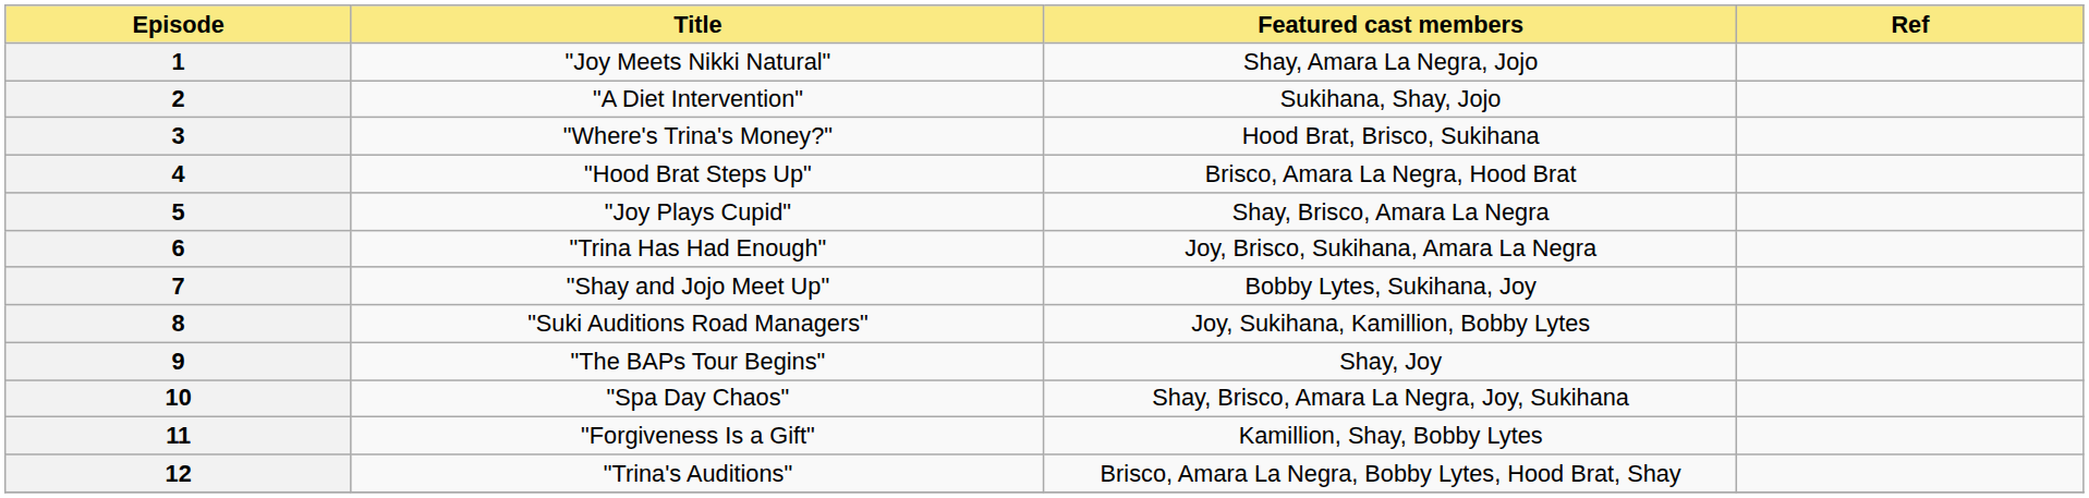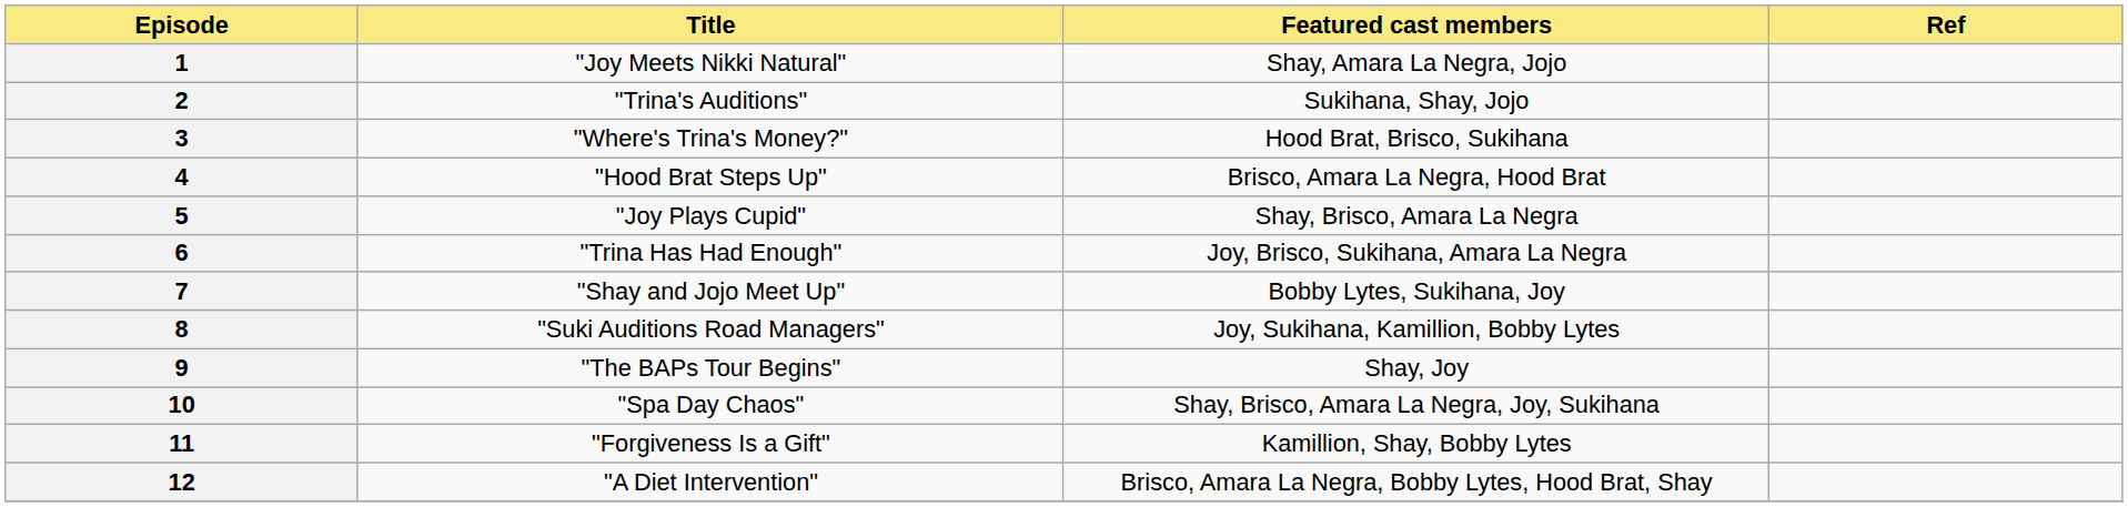2 | Title: "A Diet Intervention" -> "Trina's Auditions"
12 | Title: "Trina's Auditions" -> "A Diet Intervention"
